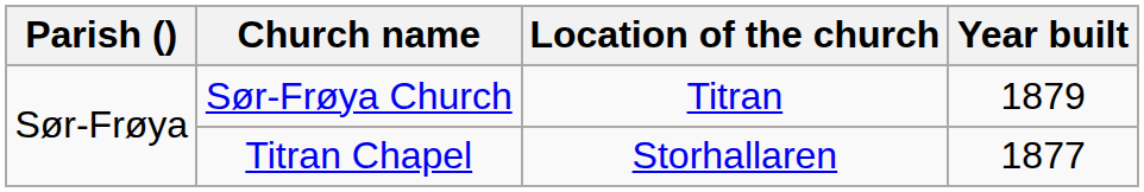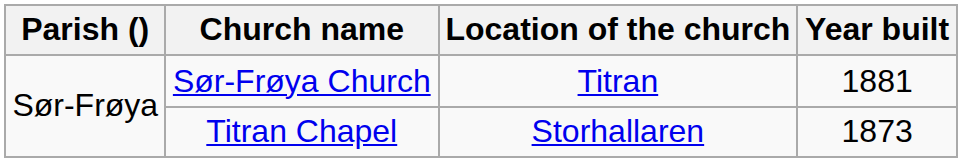Sør-Frøya Church | Year built: 1879 -> 1881
Titran Chapel | Year built: 1877 -> 1873
